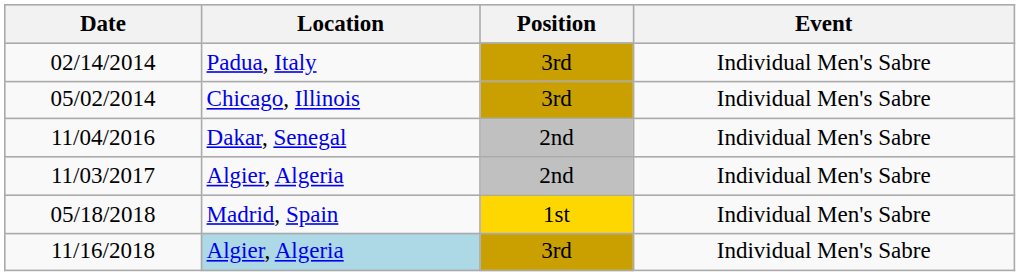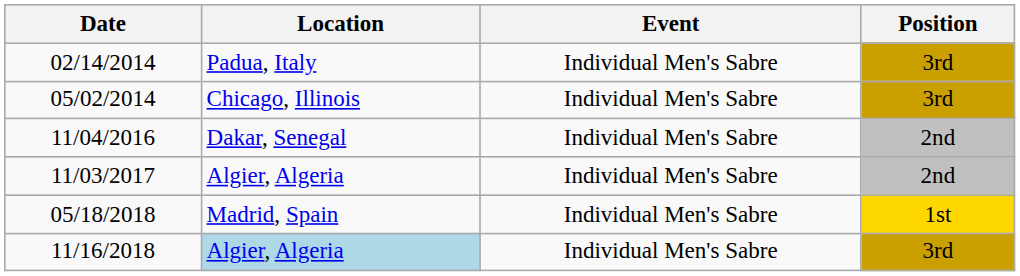columns swapped: Event <-> Position
